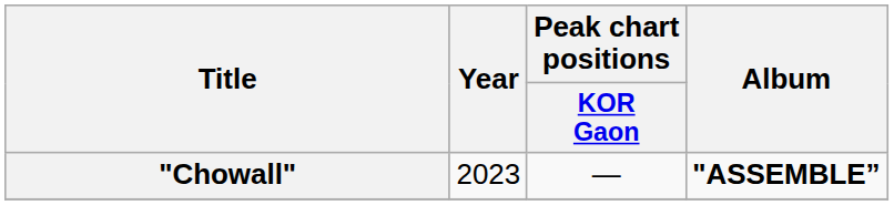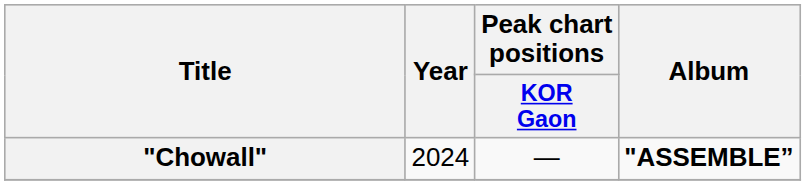"Chowall" | Year: 2023 -> 2024
